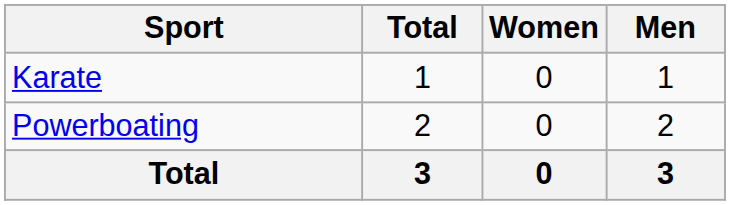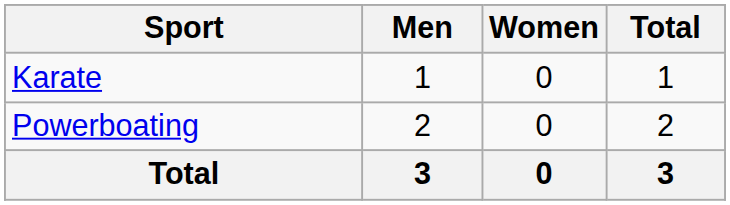columns swapped: Men <-> Total
